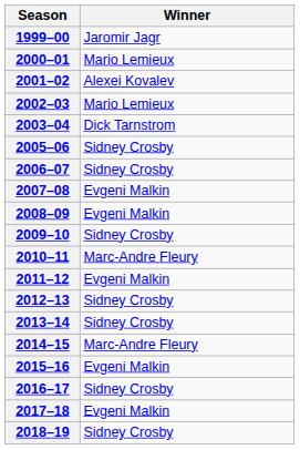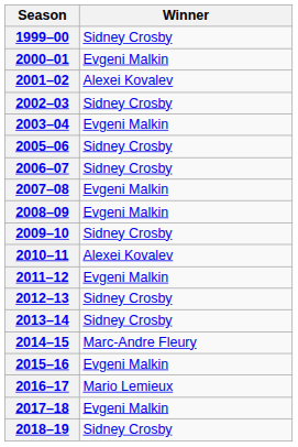1999–00 | Winner: Jaromir Jagr -> Sidney Crosby
2000–01 | Winner: Mario Lemieux -> Evgeni Malkin
2002–03 | Winner: Mario Lemieux -> Sidney Crosby
2003–04 | Winner: Dick Tarnstrom -> Evgeni Malkin
2010–11 | Winner: Marc-Andre Fleury -> Alexei Kovalev
2016–17 | Winner: Sidney Crosby -> Mario Lemieux
